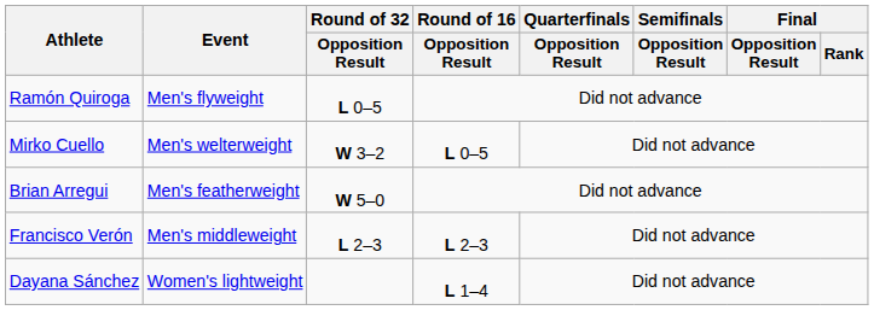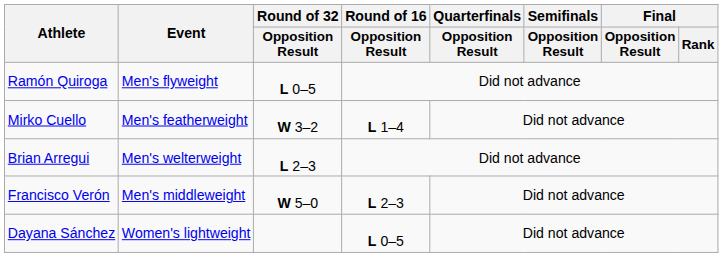Mirko Cuello | Event: Men's welterweight -> Men's featherweight
Mirko Cuello | Round of 16 / Opposition Result: L 0–5 -> L 1–4
Brian Arregui | Event: Men's featherweight -> Men's welterweight
Brian Arregui | Round of 32 / Opposition Result: W 5–0 -> L 2–3
Francisco Verón | Round of 32 / Opposition Result: L 2–3 -> W 5–0
Dayana Sánchez | Round of 16 / Opposition Result: L 1–4 -> L 0–5
